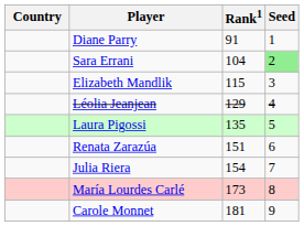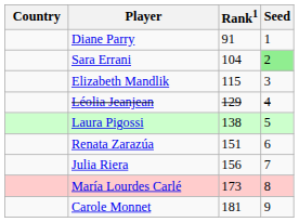Laura Pigossi | Rank1: 135 -> 138
Julia Riera | Rank1: 154 -> 156
